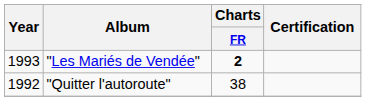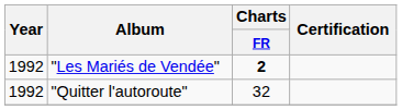"Les Mariés de Vendée" | Year: 1993 -> 1992
"Quitter l'autoroute" | Charts / FR: 38 -> 32
